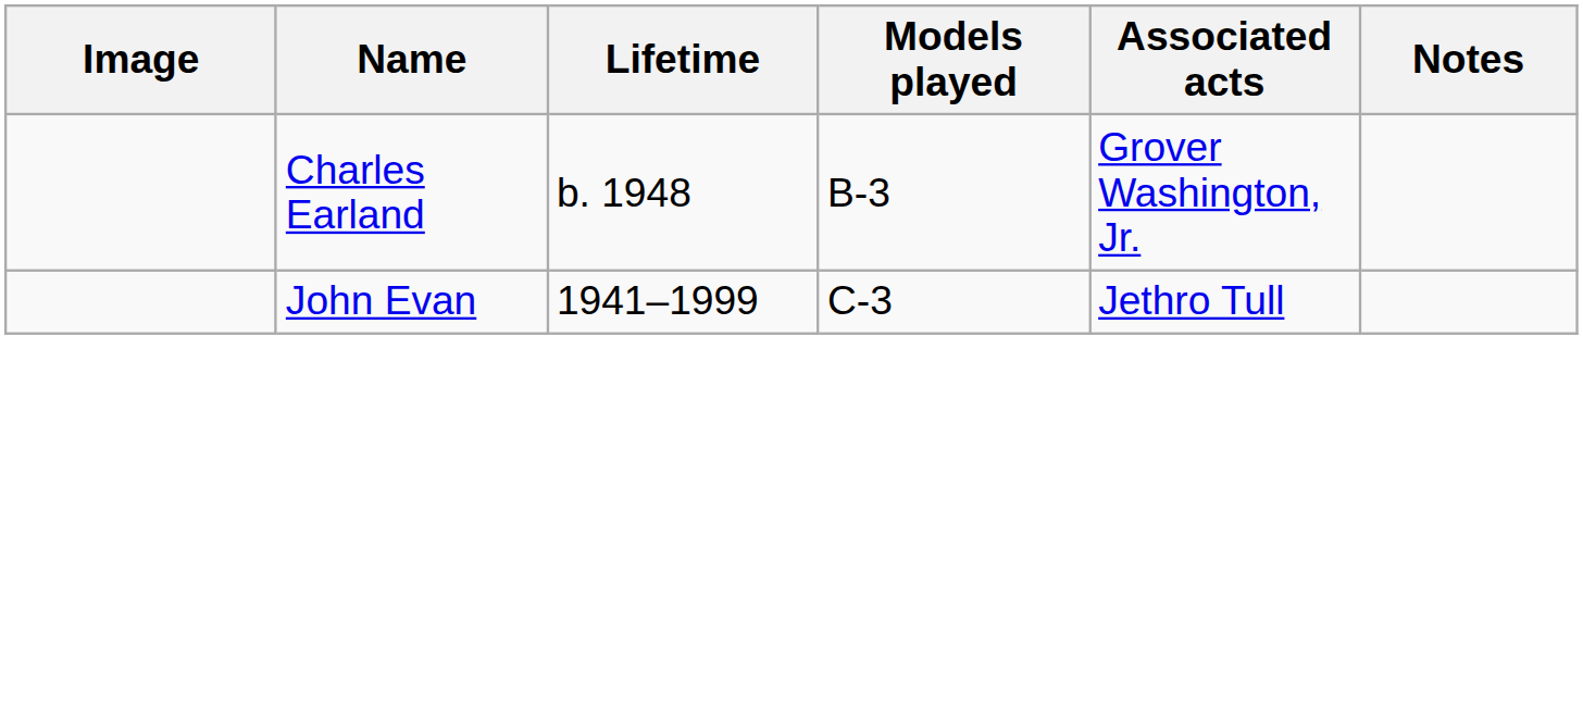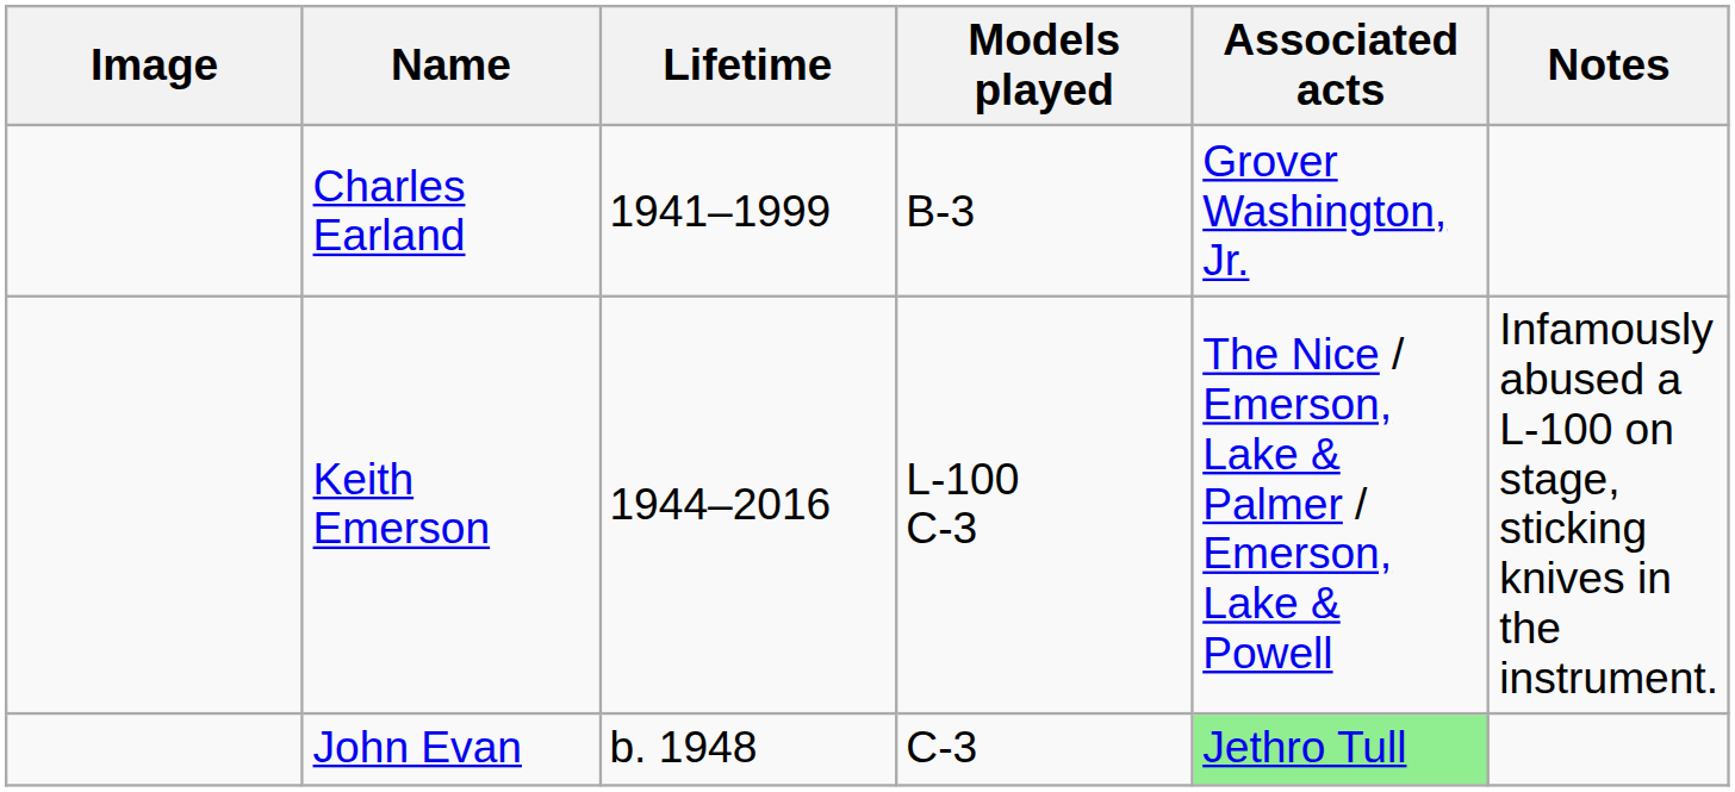Charles Earland | Lifetime: b. 1948 -> 1941–1999
+ row: Keith Emerson | 1944–2016 | L-100 C-3 | The Nice / Emerson, Lake & Palmer / Emerson, Lake & Powell | Infamously abused a L-100 on stage, sticking knives in the instrument.
John Evan | Lifetime: 1941–1999 -> b. 1948
John Evan | Associated acts: no background -> lightgreen background
